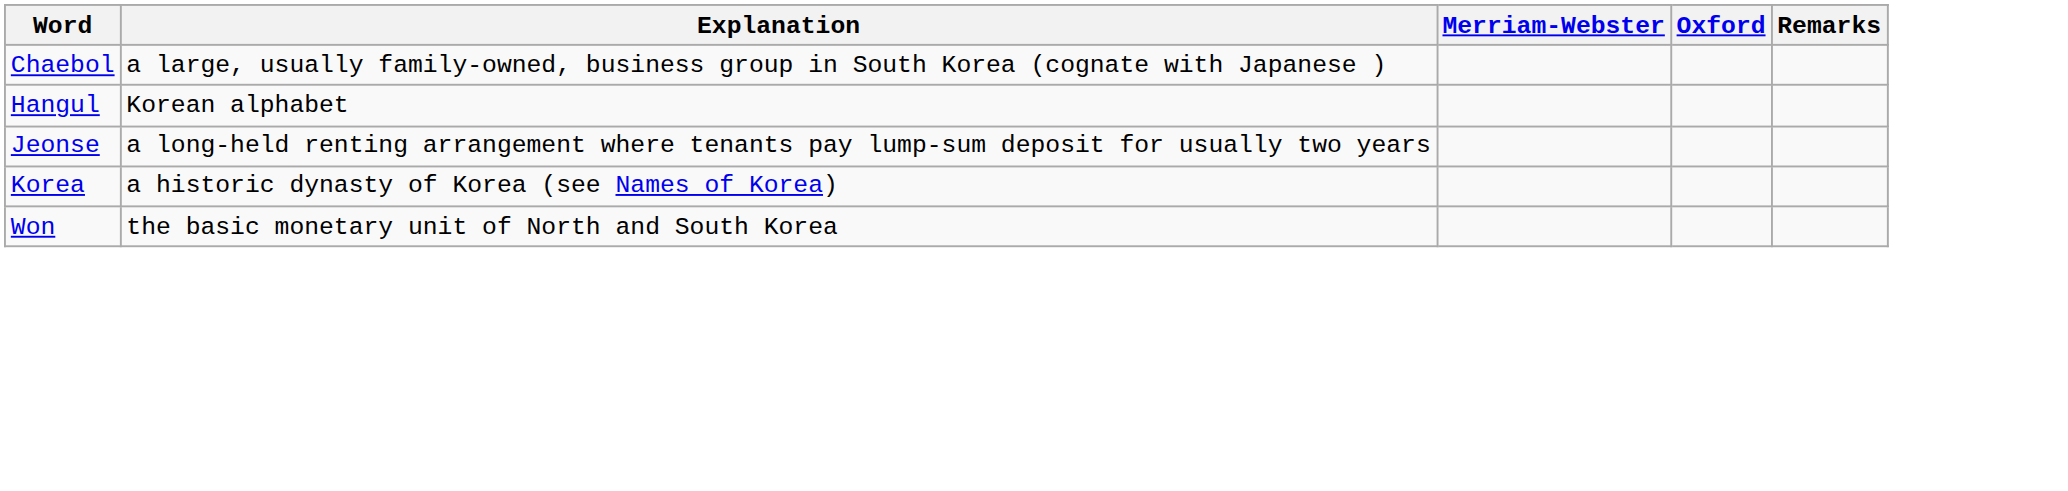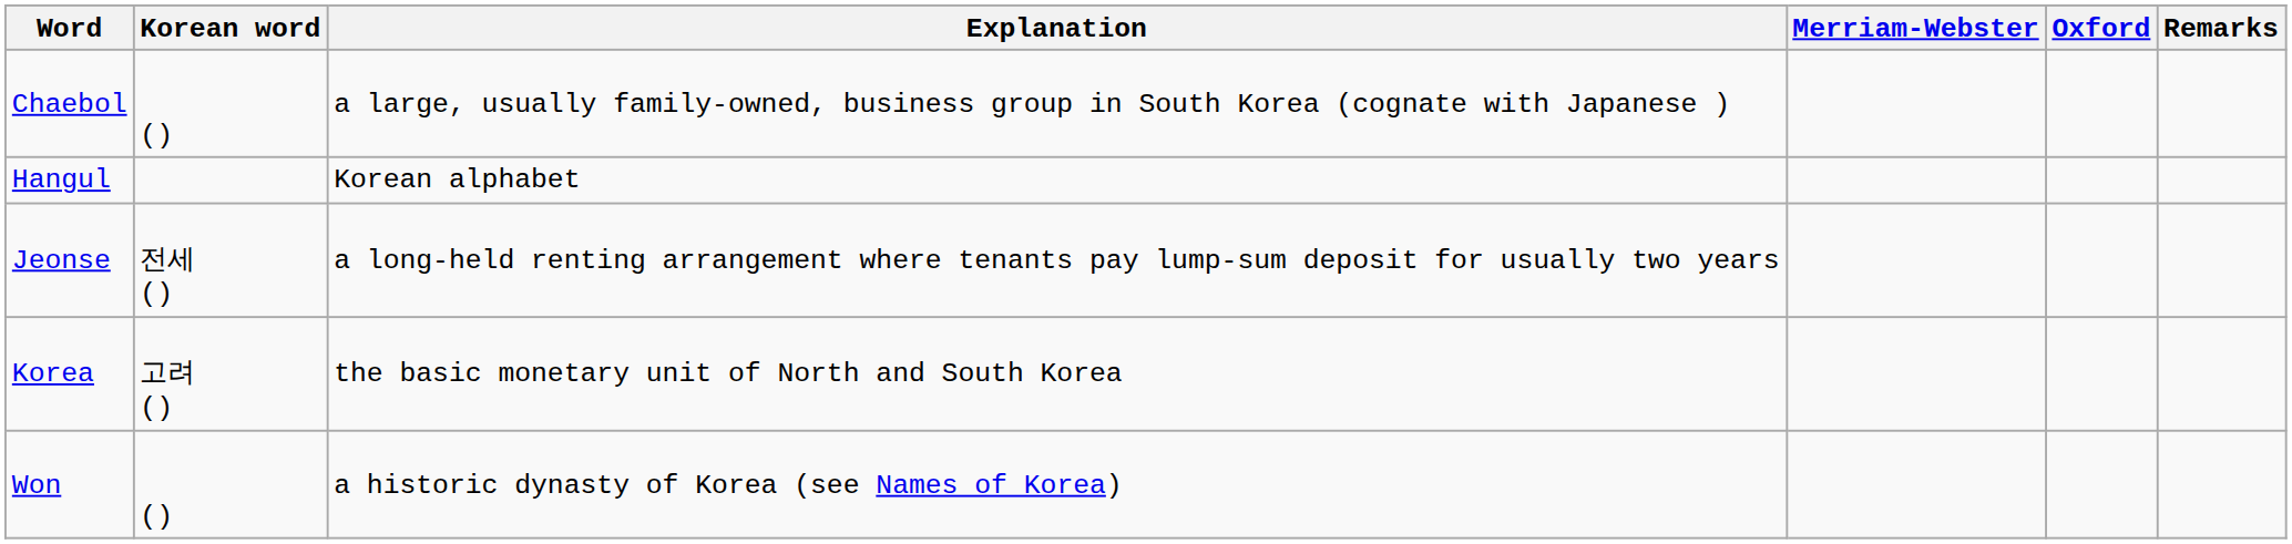+ column: Korean word | () | 전세 () | 고려 () | ()
Korea | Explanation: a historic dynasty of Korea (see Names of Korea) -> the basic monetary unit of North and South Korea
Won | Explanation: the basic monetary unit of North and South Korea -> a historic dynasty of Korea (see Names of Korea)
